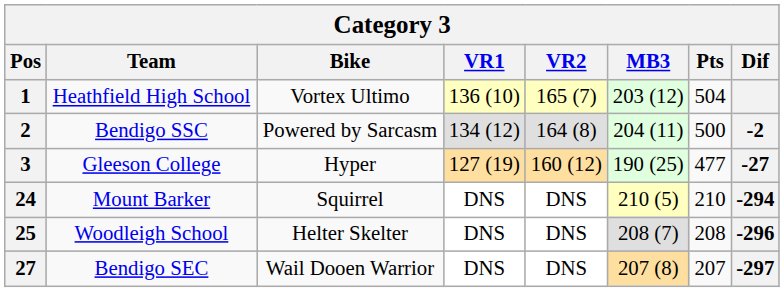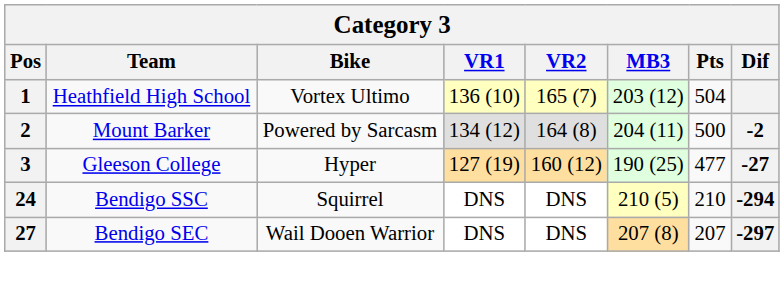2 | Team: Bendigo SSC -> Mount Barker
24 | Team: Mount Barker -> Bendigo SSC
- row: 25 | Woodleigh School | Helter Skelter | DNS | DNS | 208 (7) | 208 | -296
